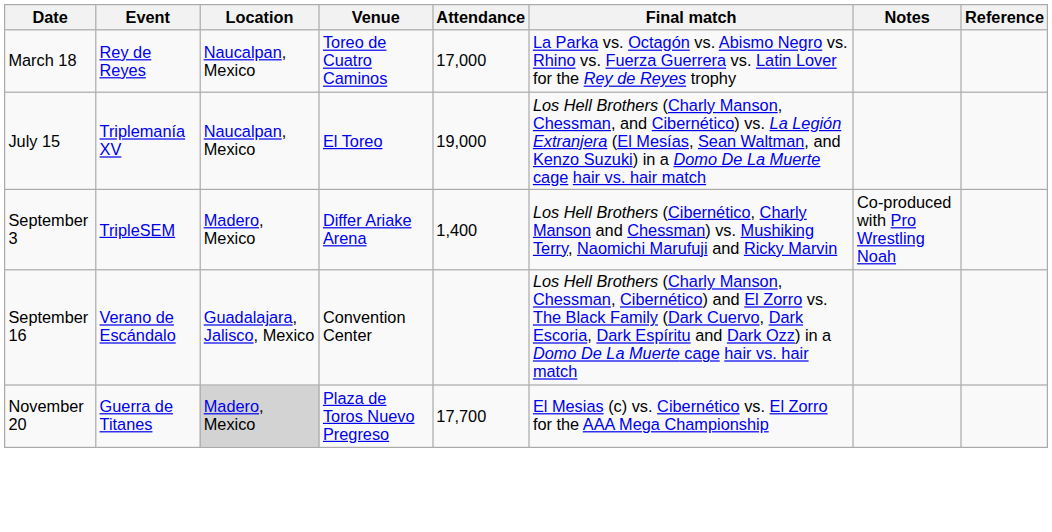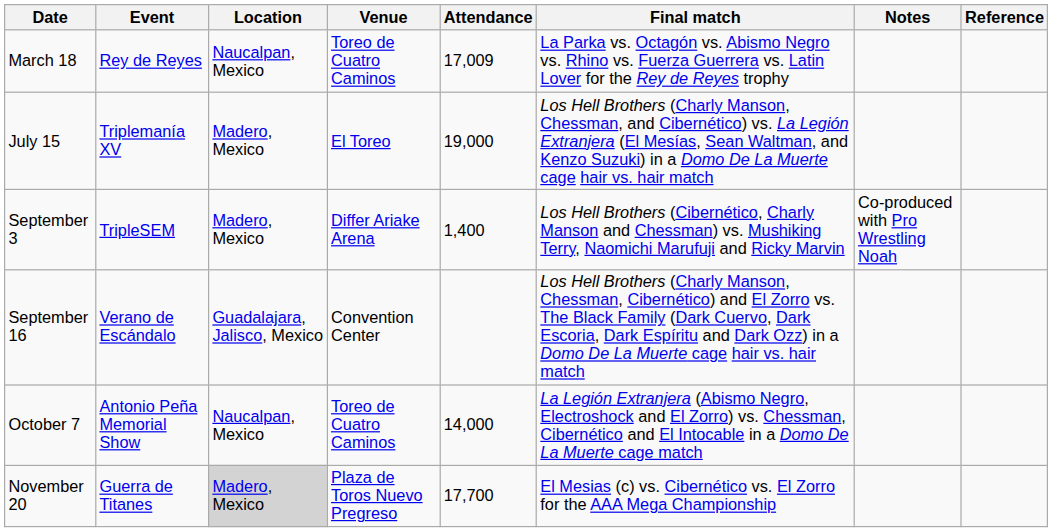March 18 | Attendance: 17,000 -> 17,009
July 15 | Location: Naucalpan, Mexico -> Madero, Mexico
+ row: October 7 | Antonio Peña Memorial Show | Naucalpan, Mexico | Toreo de Cuatro Caminos | 14,000 | La Legión Extranjera (Abismo Negro, Electroshock and El Zorro) vs. Chessman, Cibernético and El Intocable in a Domo De La Muerte cage match
